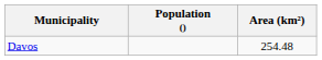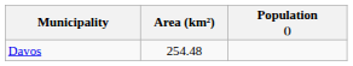columns swapped: Population () <-> Area (km²)
